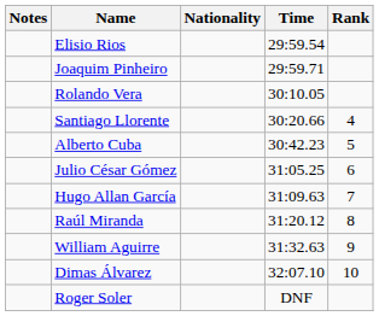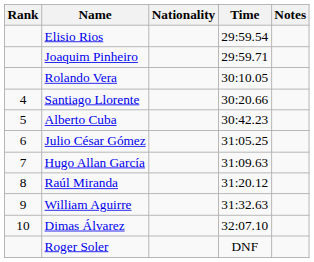columns swapped: Rank <-> Notes
